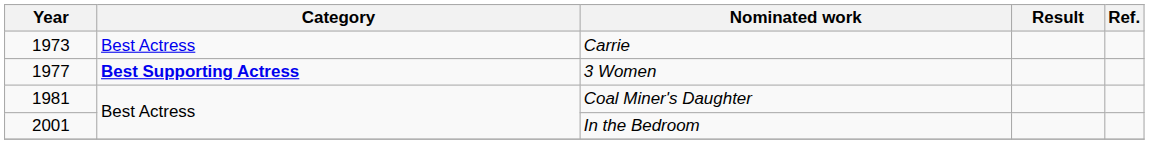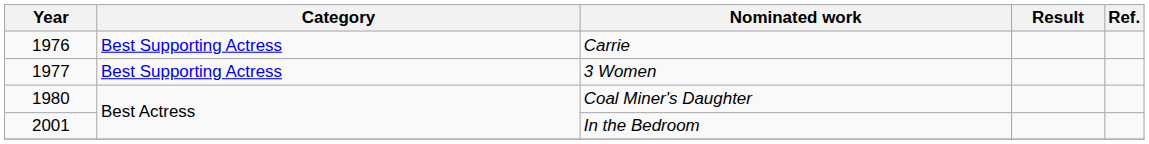Carrie | Year: 1973 -> 1976
Carrie | Category: Best Actress -> Best Supporting Actress
3 Women | Category: bold -> normal
Coal Miner's Daughter | Year: 1981 -> 1980
